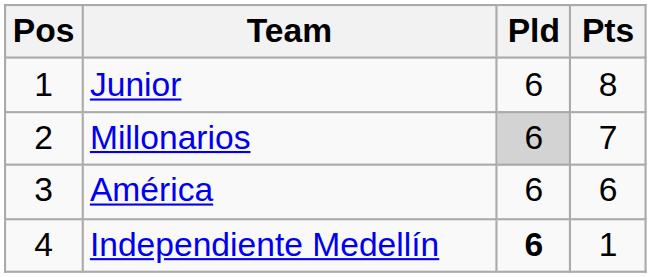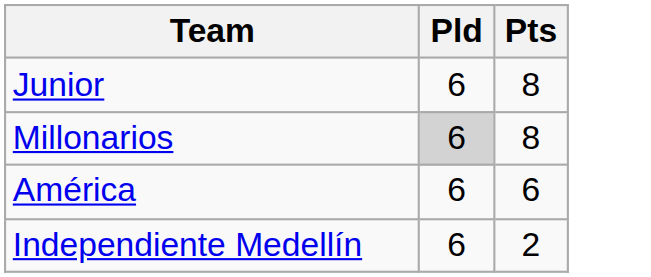- column: Pos | 1 | 2 | 3 | 4
Millonarios | Pts: 7 -> 8
Independiente Medellín | Pld: bold -> normal
Independiente Medellín | Pts: 1 -> 2
